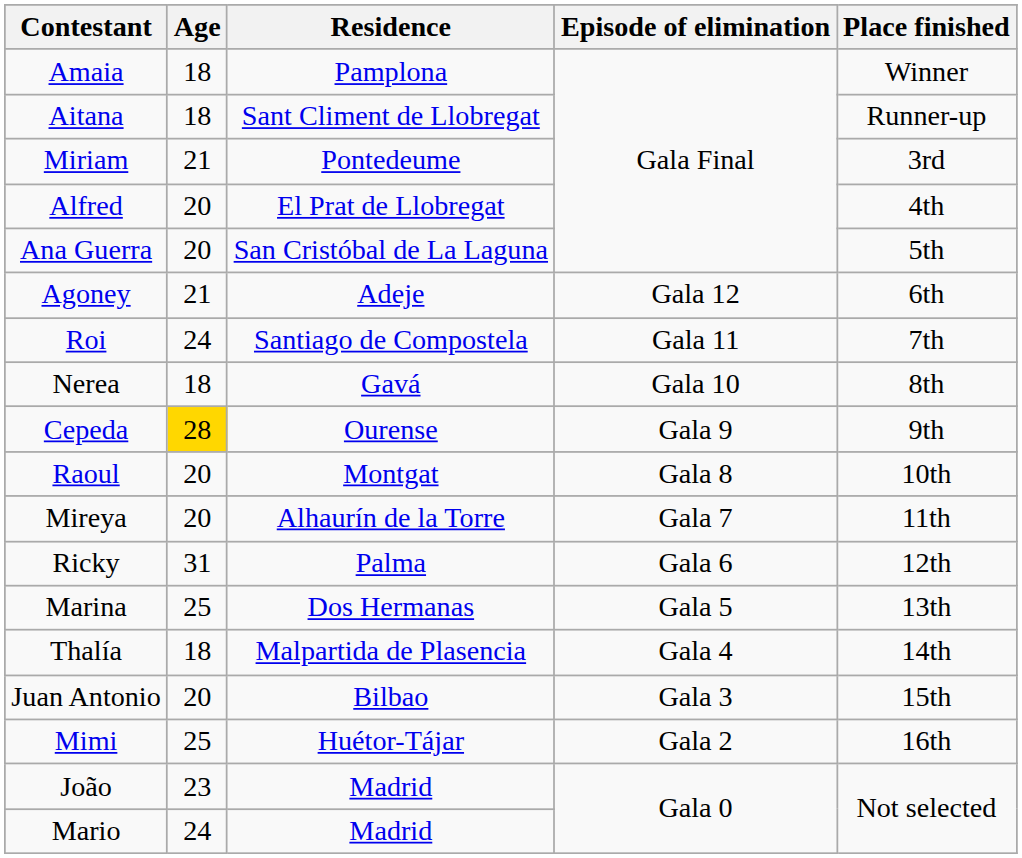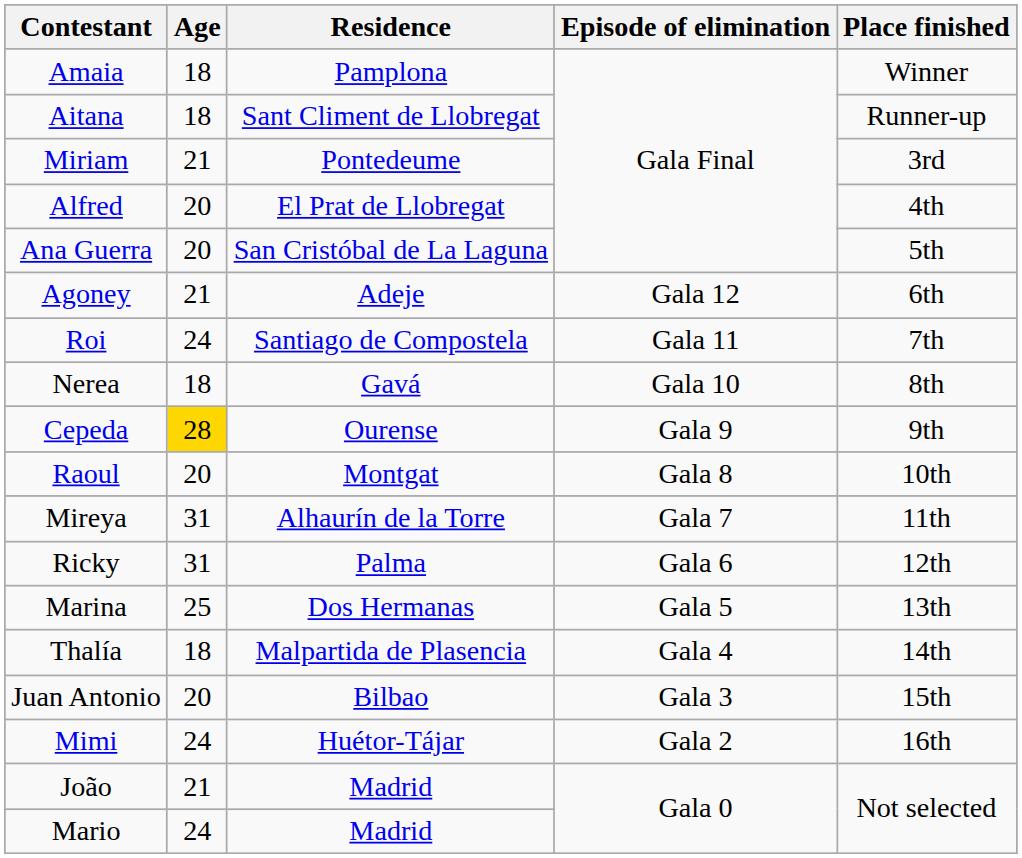Mireya | Age: 20 -> 31
Mimi | Age: 25 -> 24
João | Age: 23 -> 21
